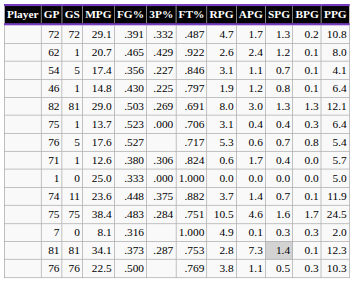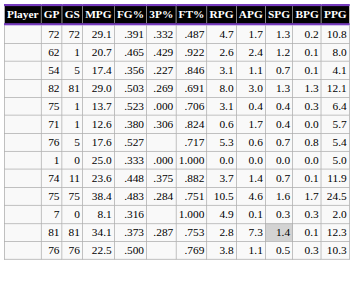- row: 46 | 1 | 14.8 | .430 | .225 | .797 | 1.9 | 1.2 | 0.8 | 0.1 | 6.4
rows swapped: 12.6 <-> 17.6
